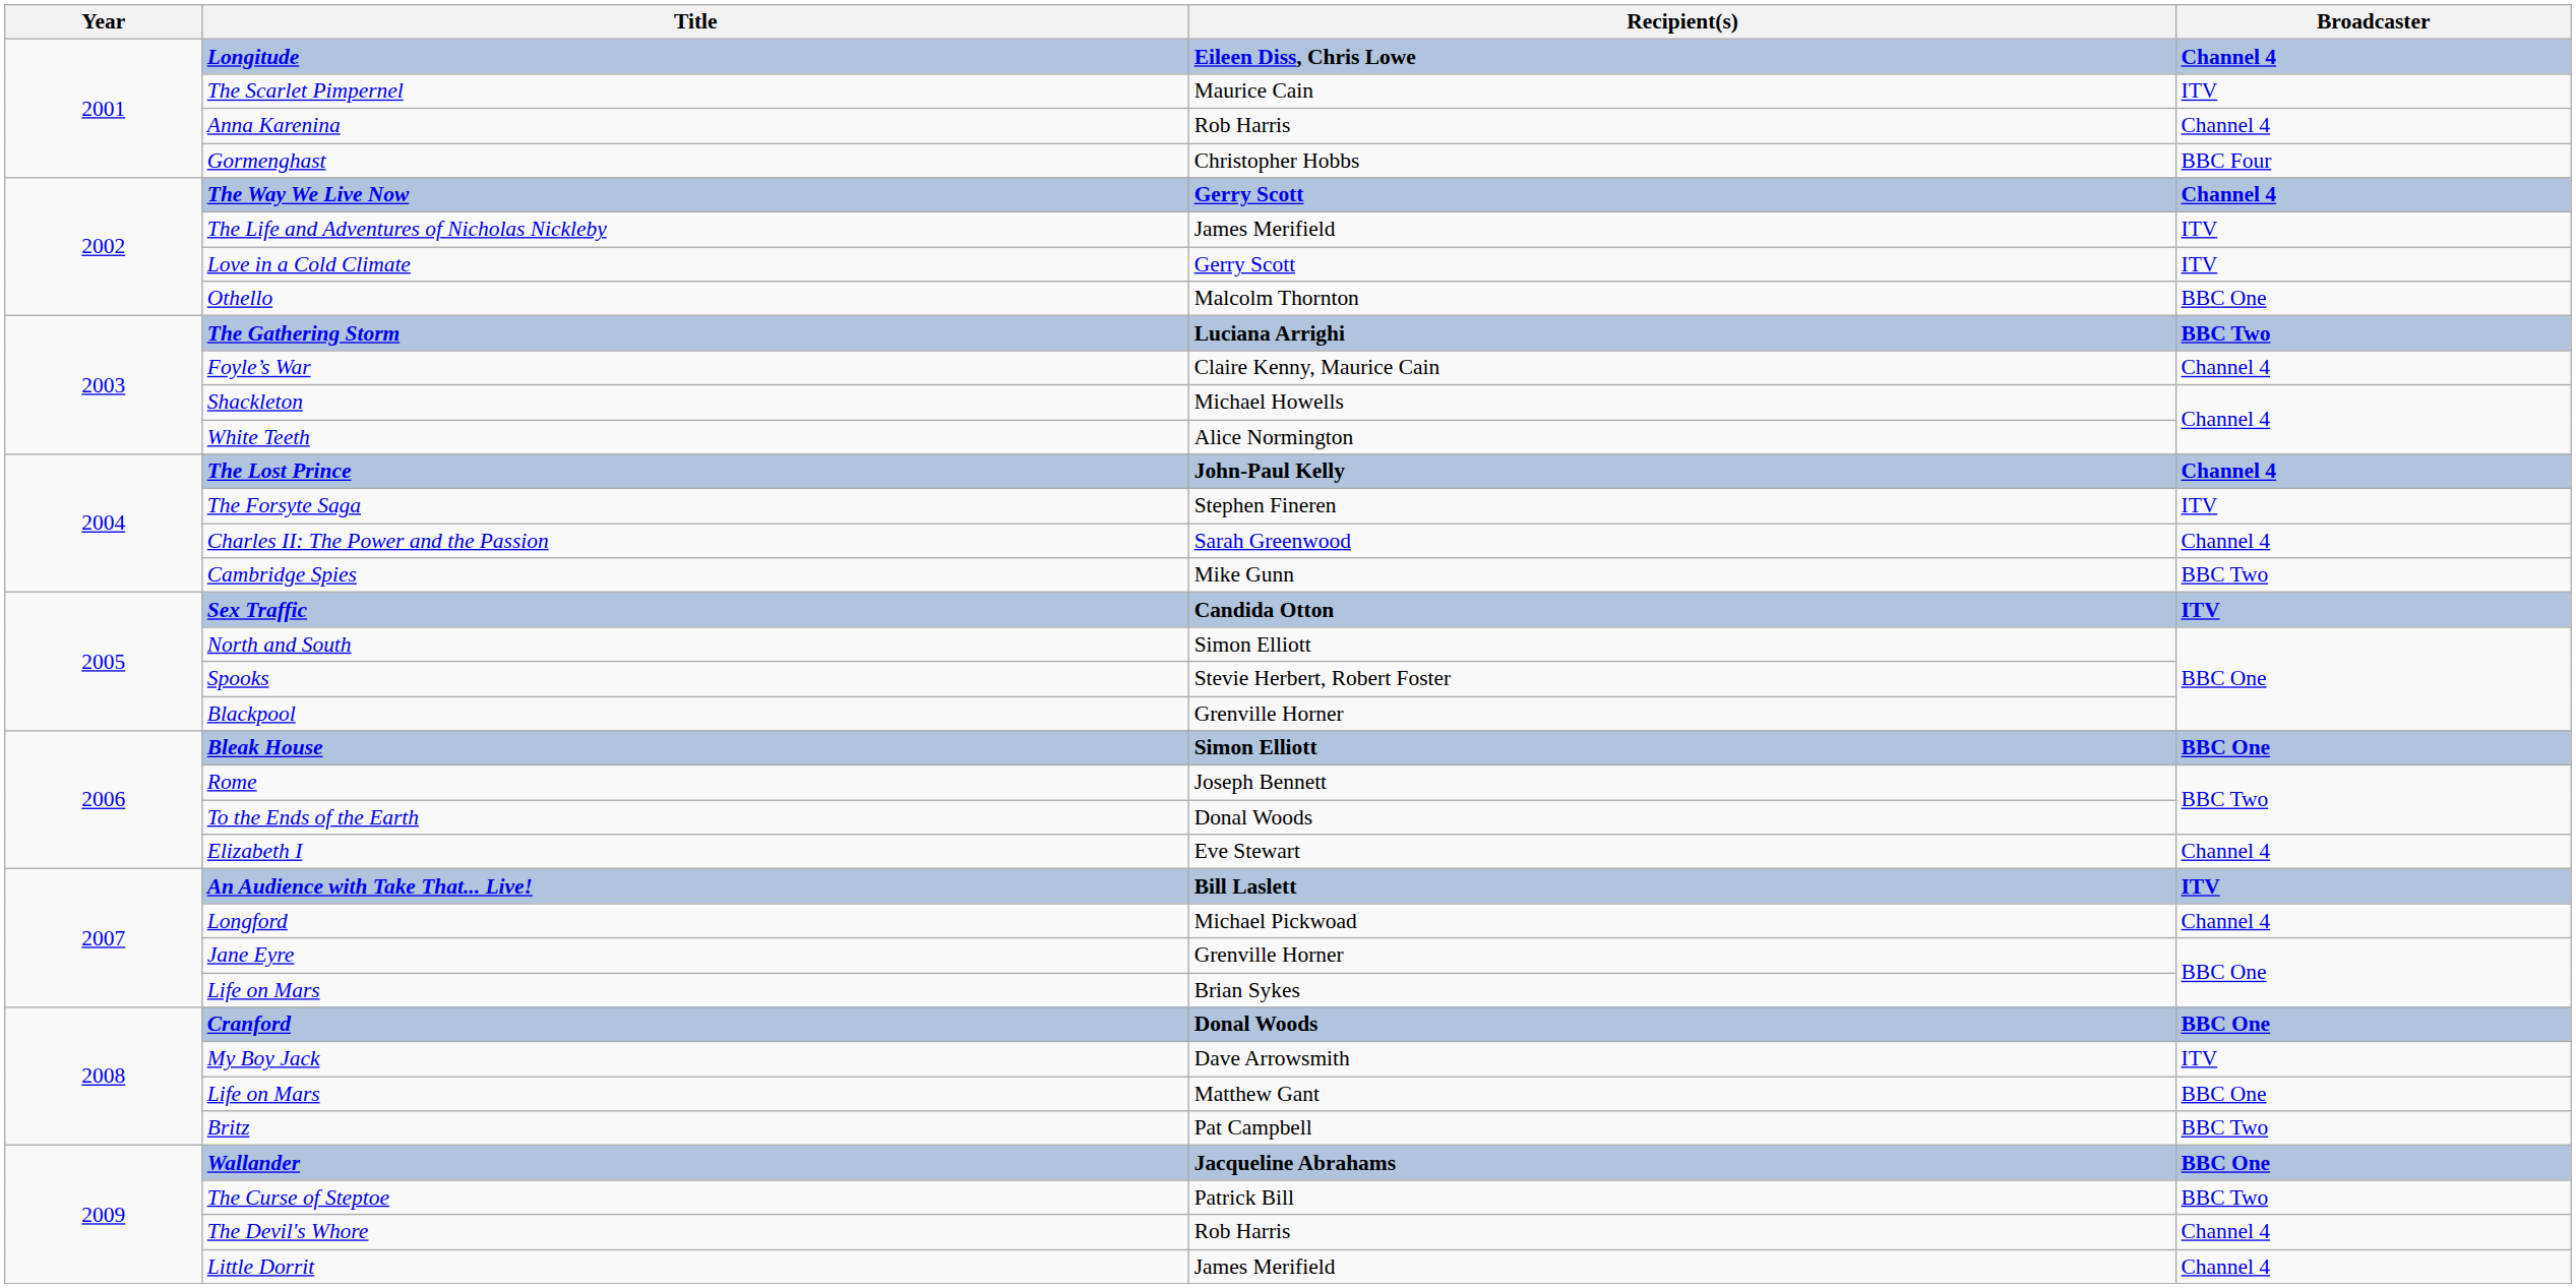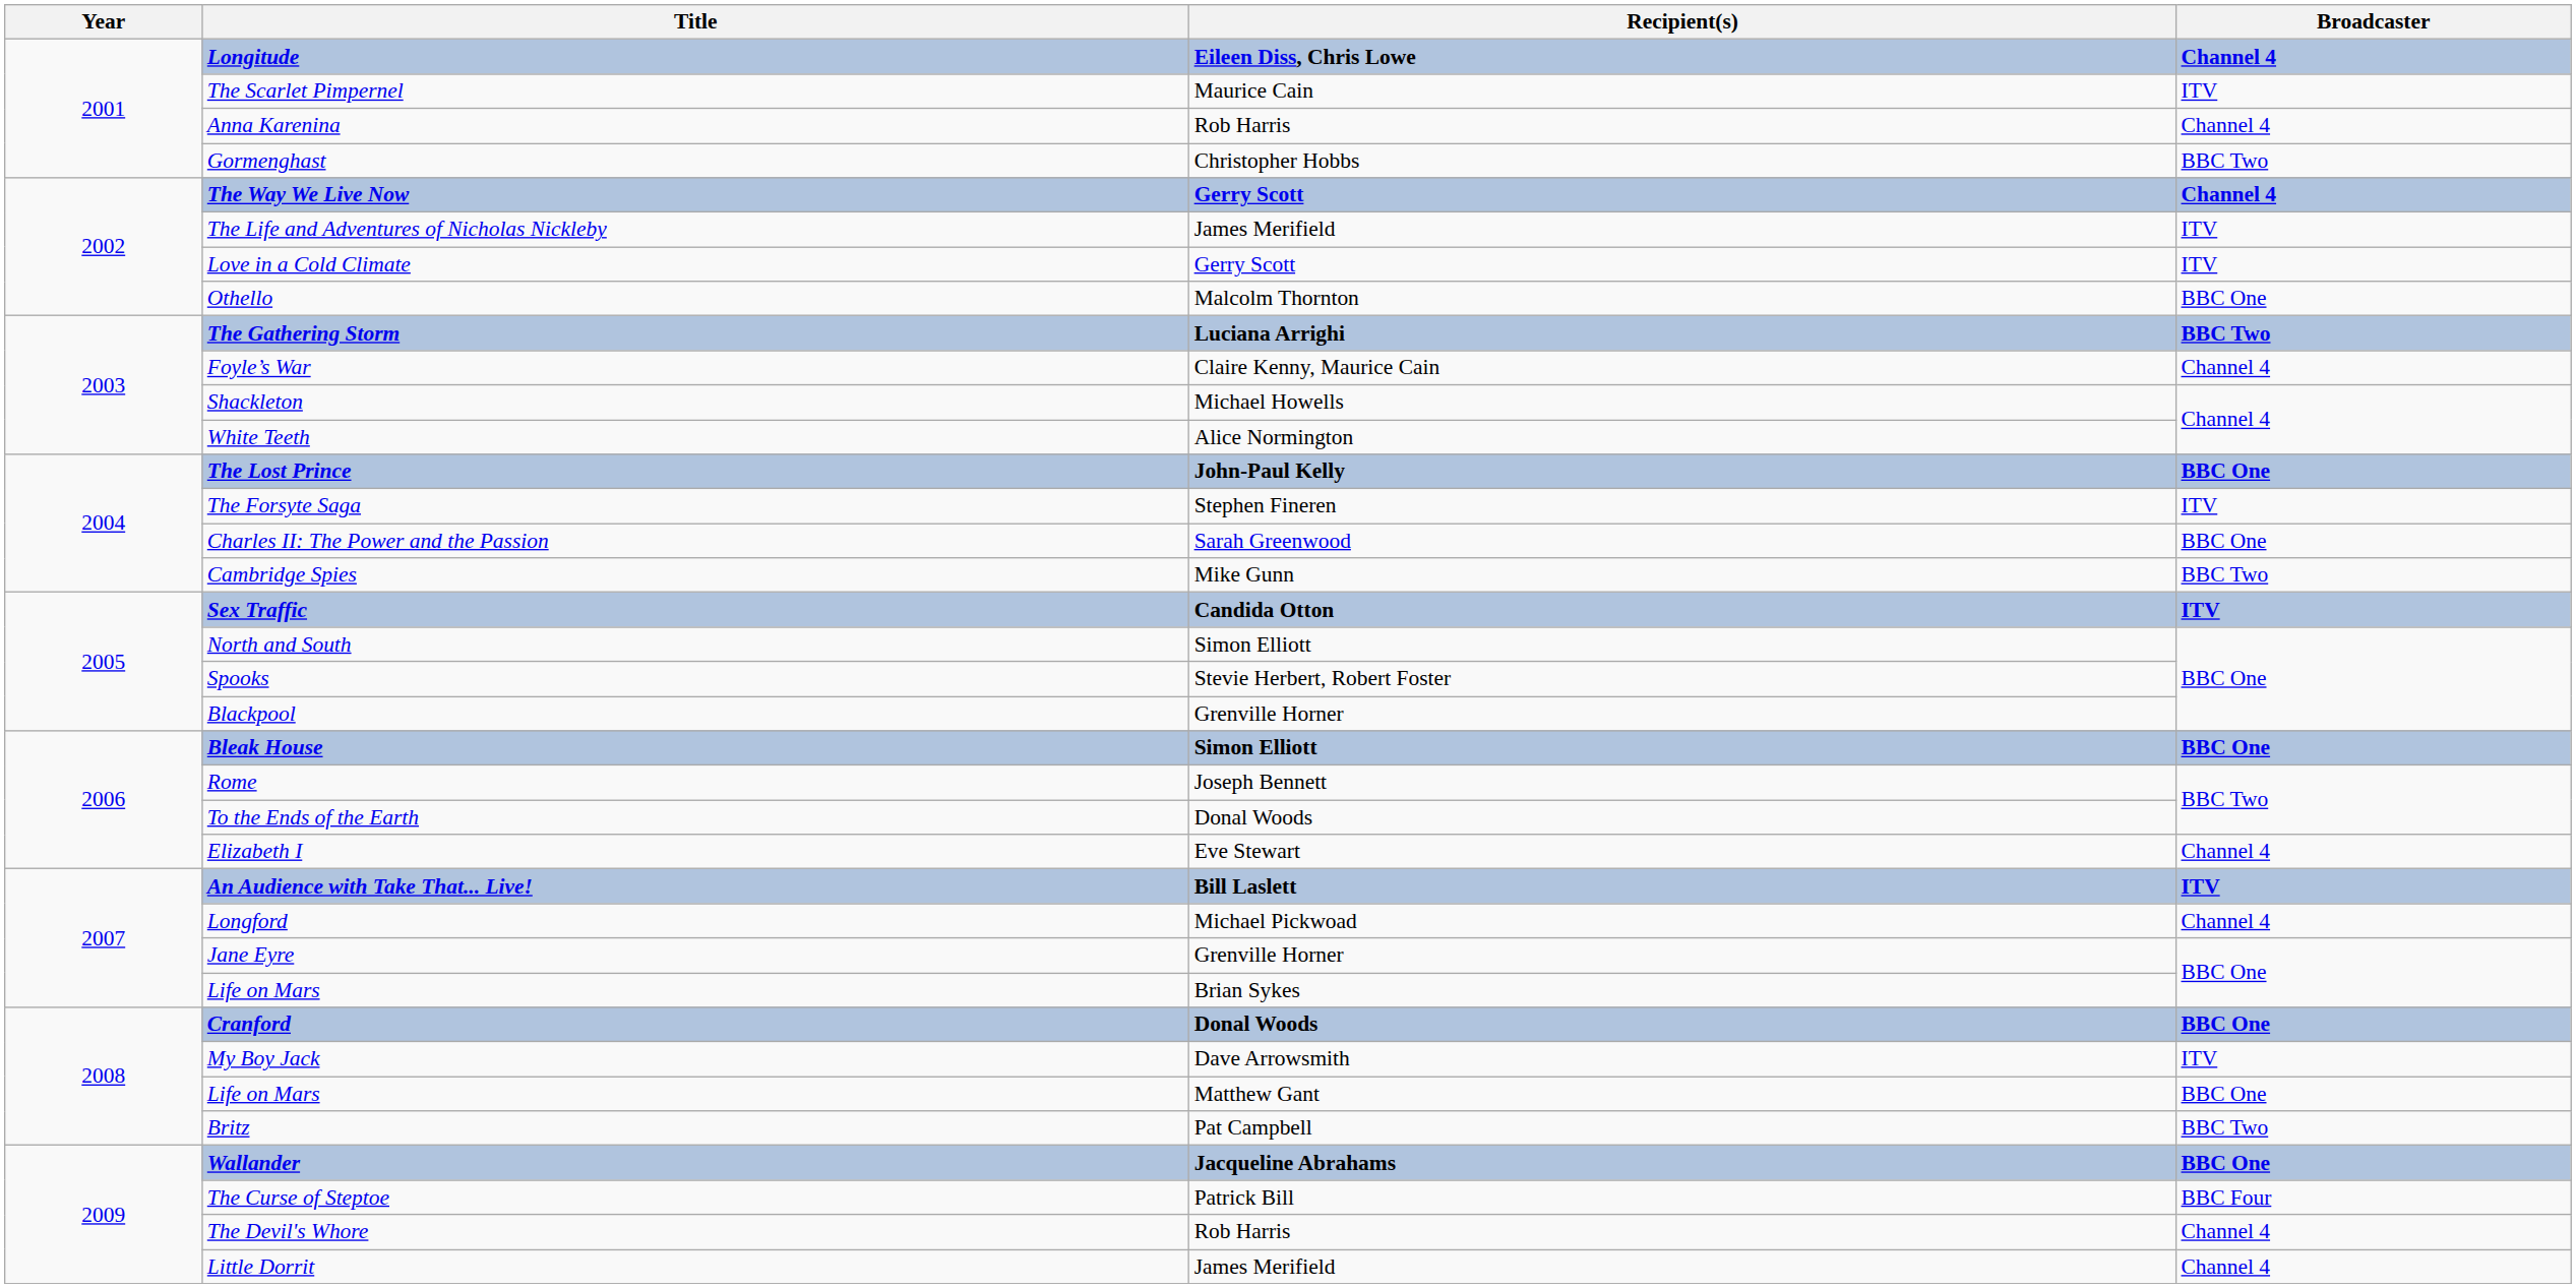Gormenghast | Broadcaster: BBC Four -> BBC Two
The Lost Prince | Broadcaster: Channel 4 -> BBC One
Charles II: The Power and the Passion | Broadcaster: Channel 4 -> BBC One
The Curse of Steptoe | Broadcaster: BBC Two -> BBC Four
